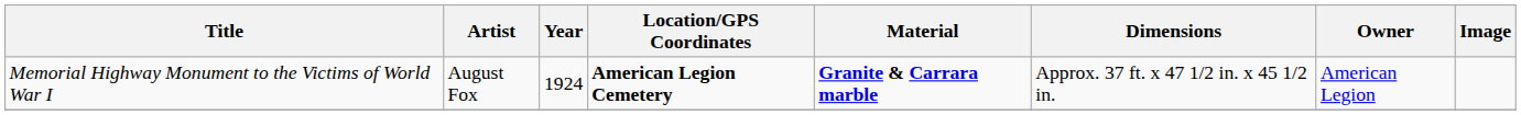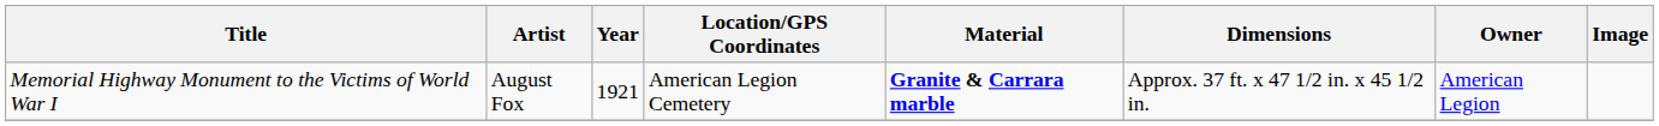Memorial Highway Monument to the Victims of World War I | Year: 1924 -> 1921
Memorial Highway Monument to the Victims of World War I | Location/GPS Coordinates: bold -> normal
